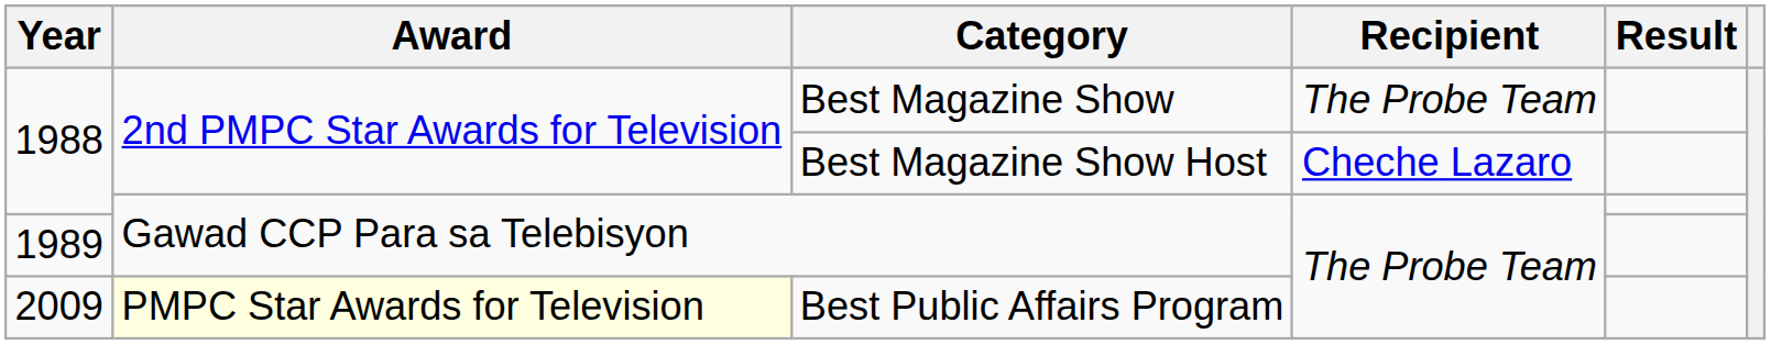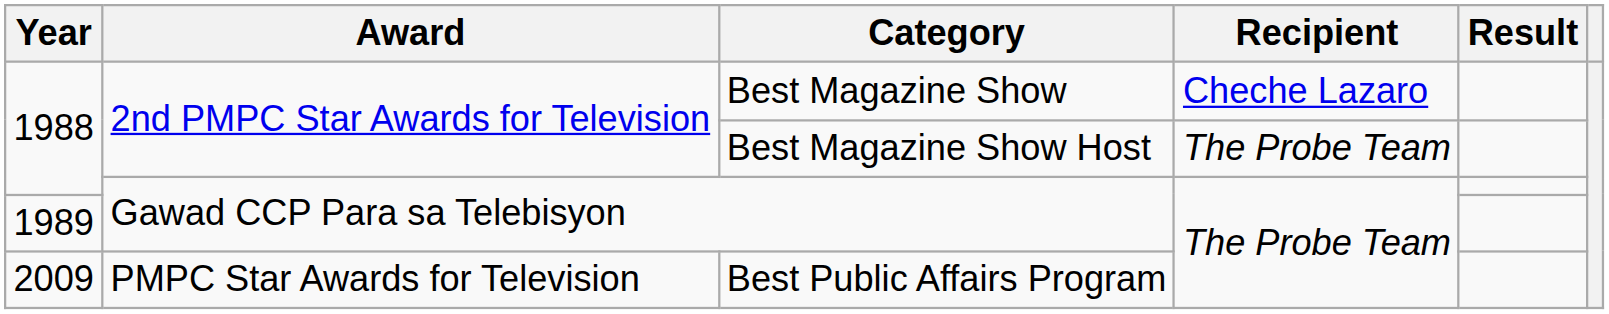Best Magazine Show | Recipient: The Probe Team -> Cheche Lazaro
Best Magazine Show Host | Recipient: Cheche Lazaro -> The Probe Team
Best Public Affairs Program | Award: lightyellow background -> no background
